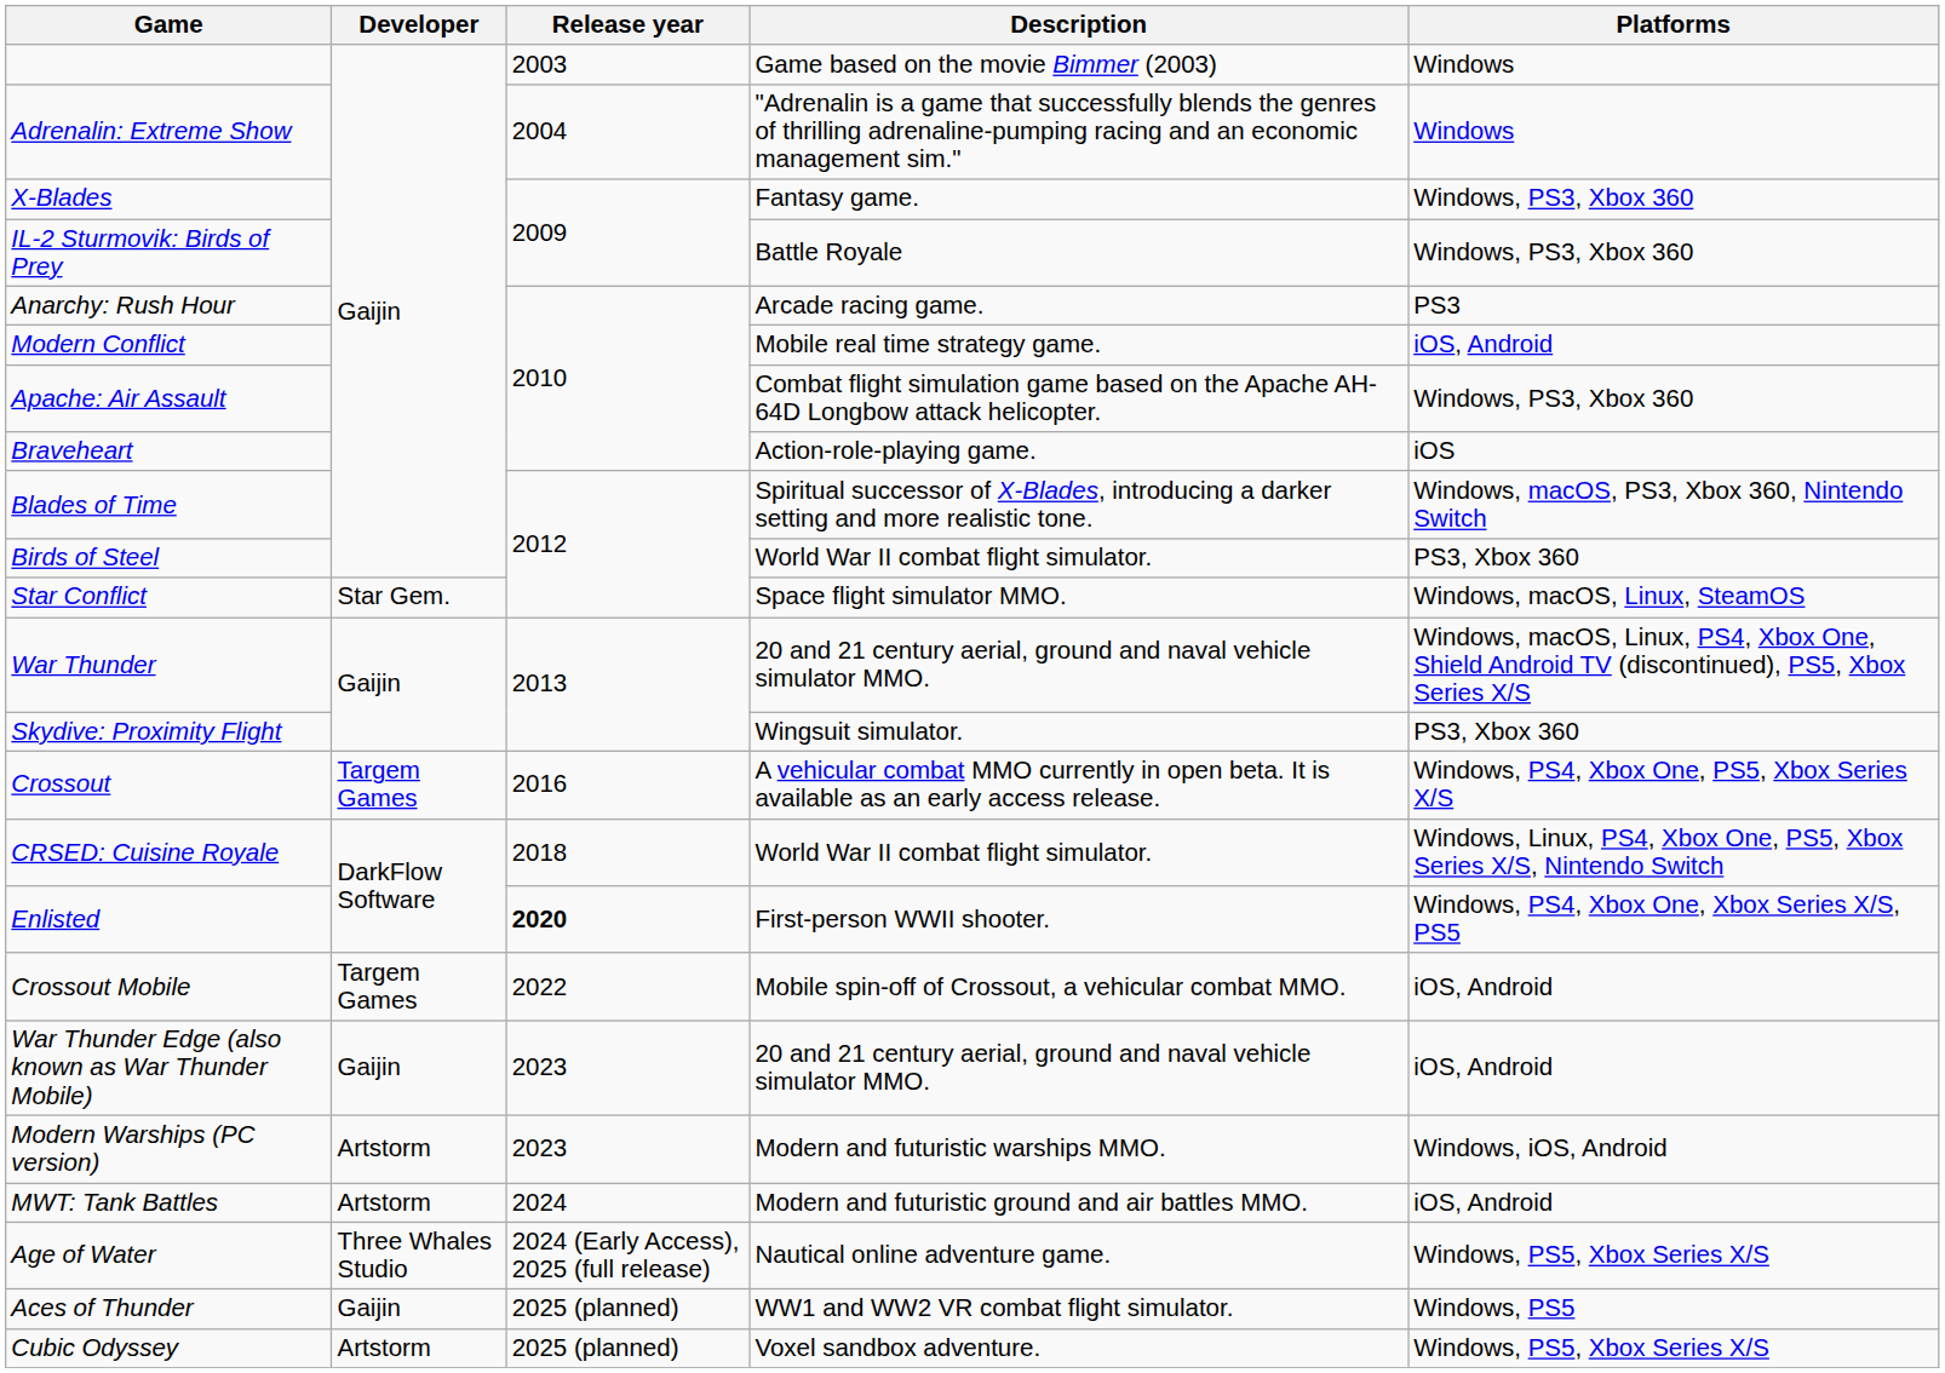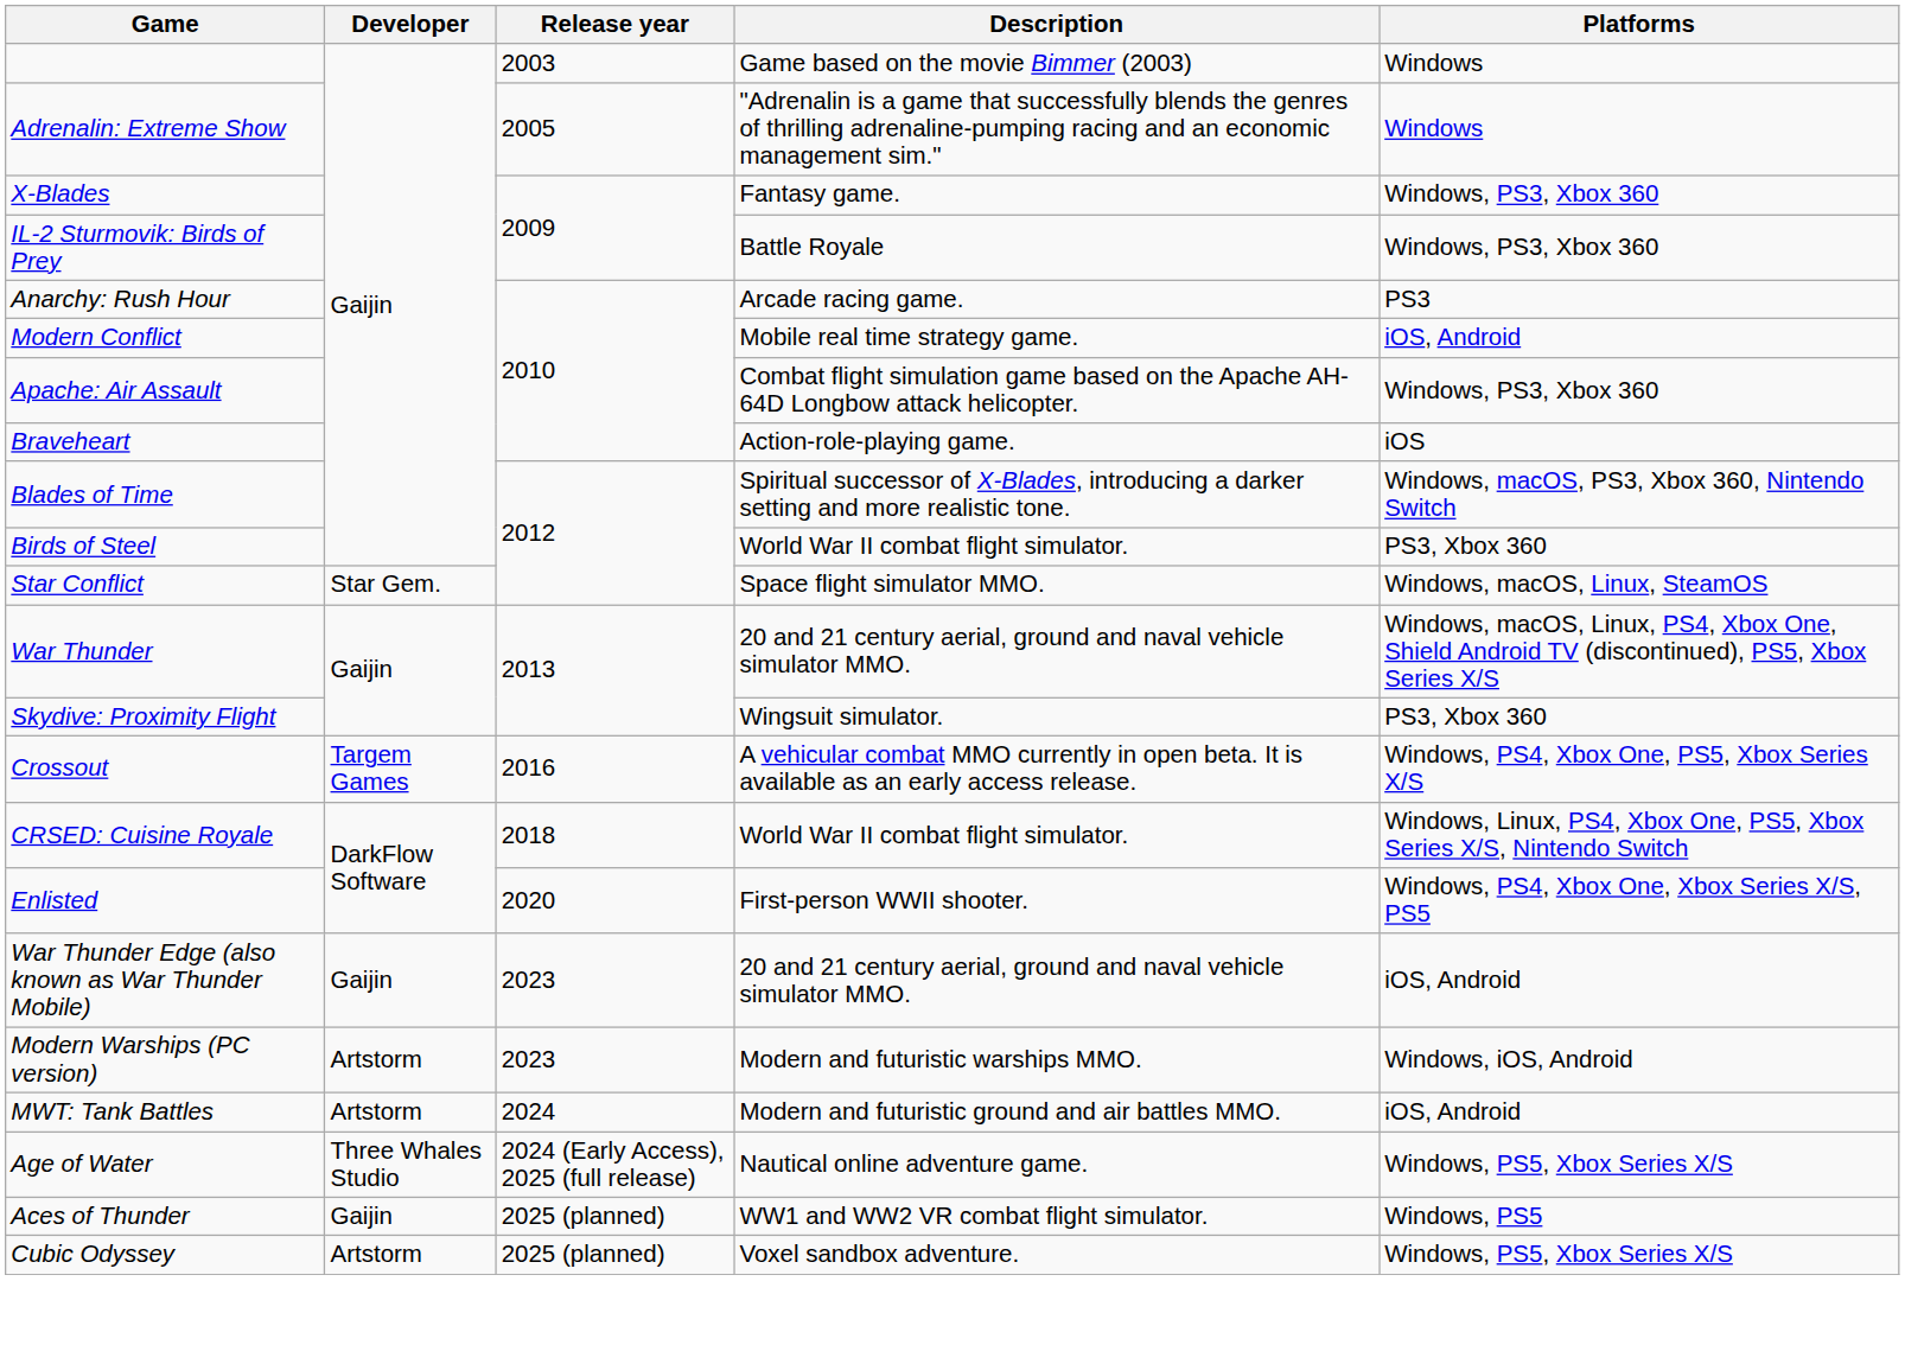Adrenalin: Extreme Show | Release year: 2004 -> 2005
Enlisted | Release year: bold -> normal
- row: Crossout Mobile | Targem Games | 2022 | Mobile spin-off of Crossout, a vehicular combat MMO. | iOS, Android
